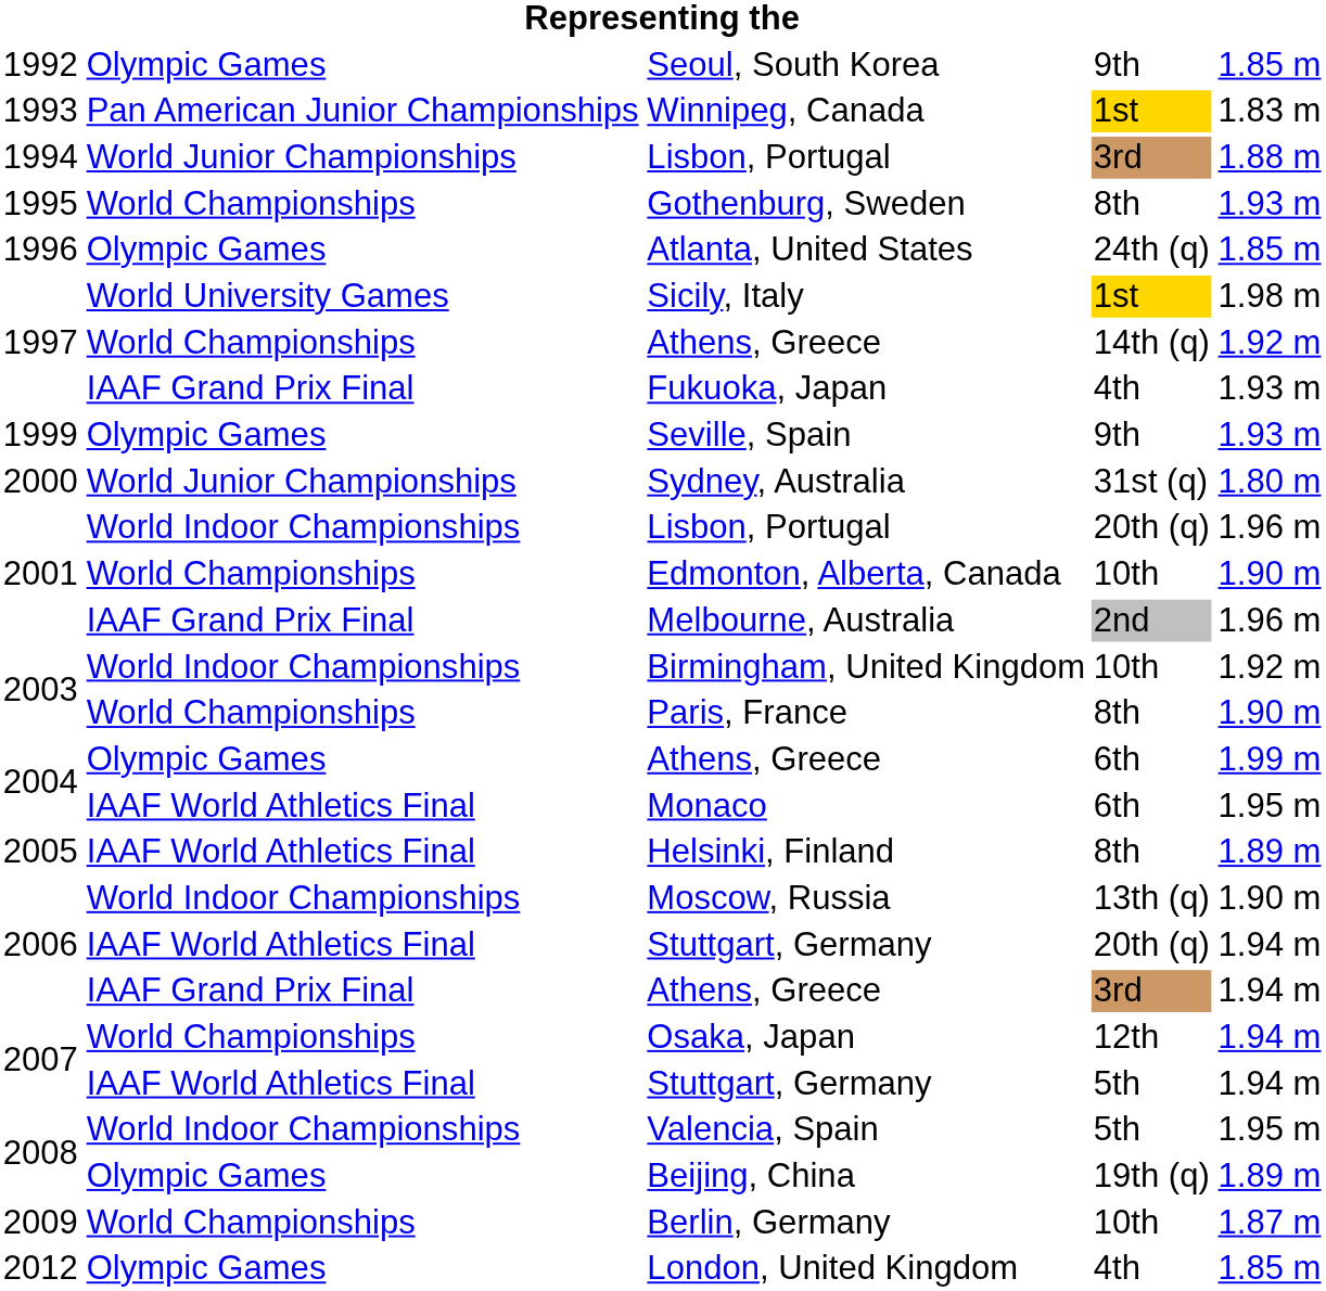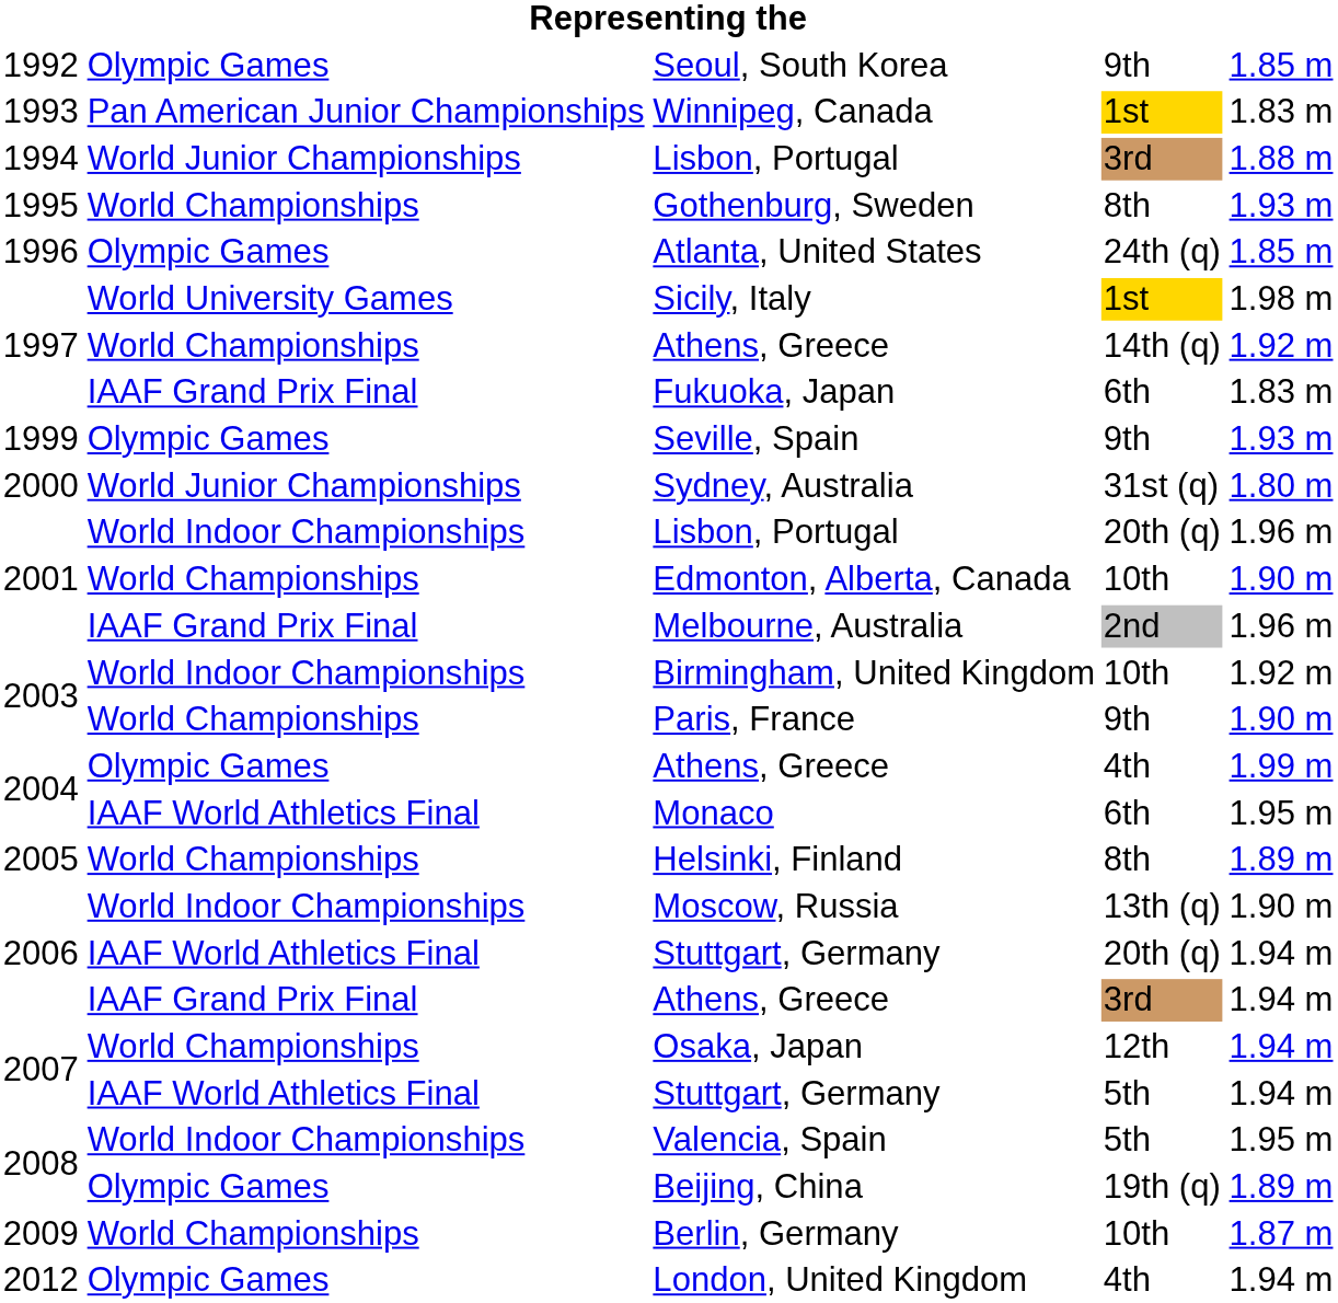Fukuoka, Japan | column 4: 4th -> 6th
Fukuoka, Japan | column 5: 1.93 m -> 1.83 m
Paris, France | column 4: 8th -> 9th
2004 / Athens, Greece | column 4: 6th -> 4th
Helsinki, Finland | column 2: IAAF World Athletics Final -> World Championships
London, United Kingdom | column 5: 1.85 m -> 1.94 m
